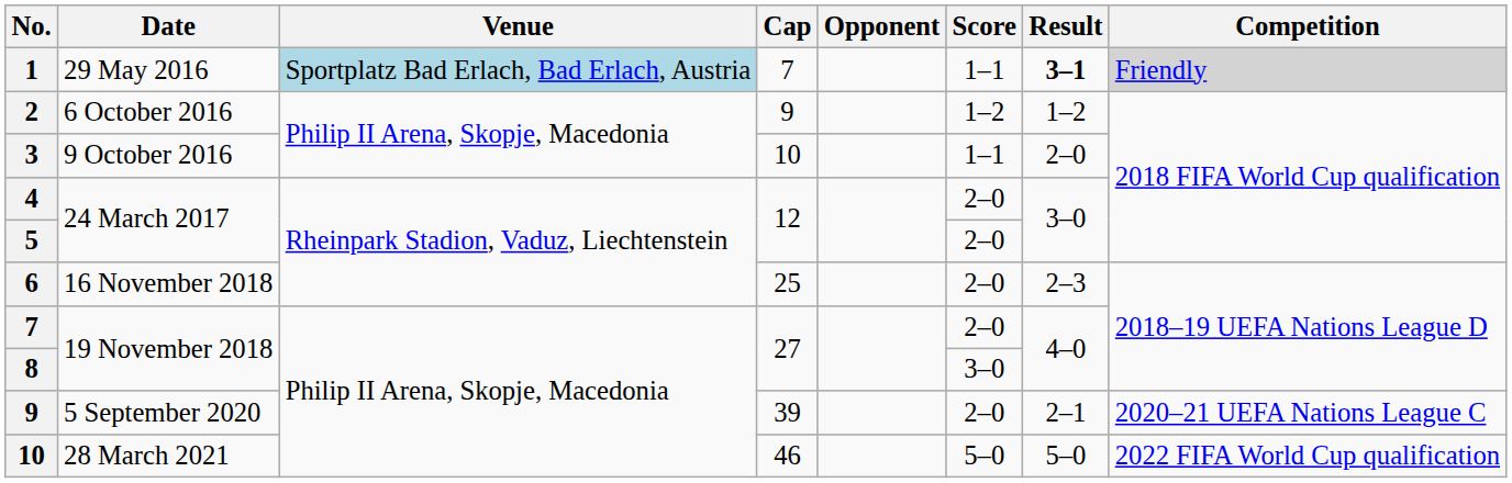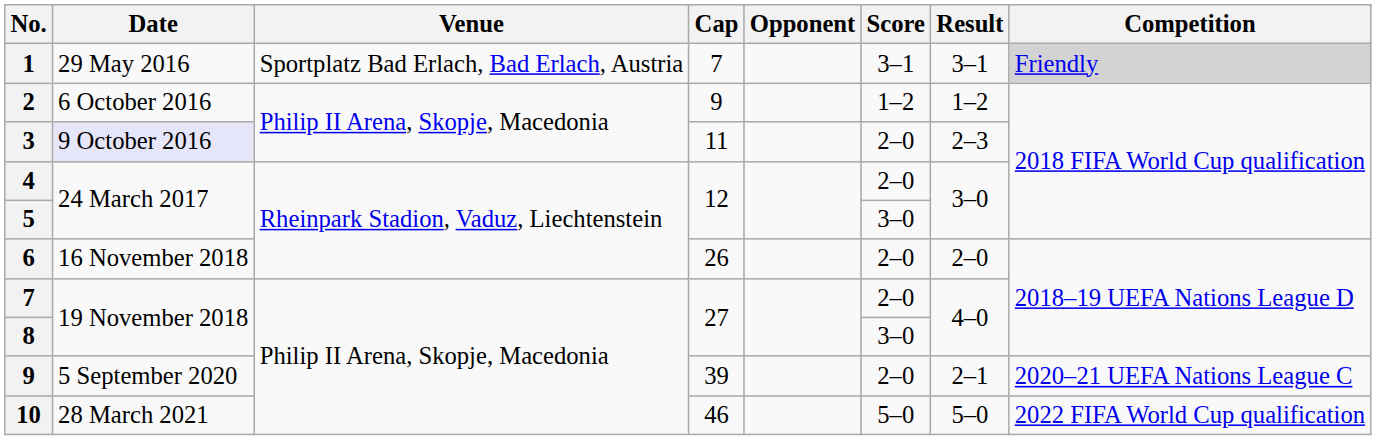1 | Venue: lightblue background -> no background
1 | Score: 1–1 -> 3–1
1 | Result: bold -> normal
3 | Date: no background -> lavender background
3 | Cap: 10 -> 11
3 | Score: 1–1 -> 2–0
3 | Result: 2–0 -> 2–3
5 | Score: 2–0 -> 3–0
6 | Cap: 25 -> 26
6 | Result: 2–3 -> 2–0
